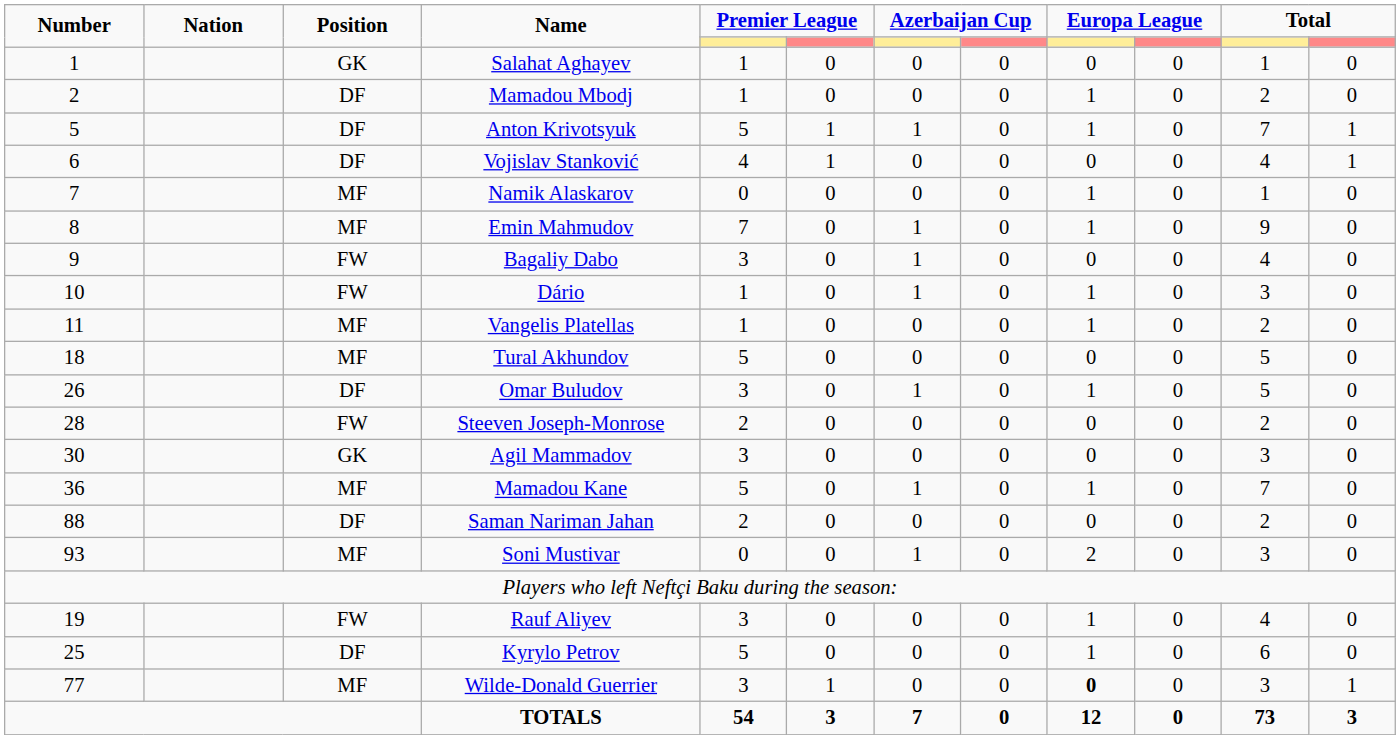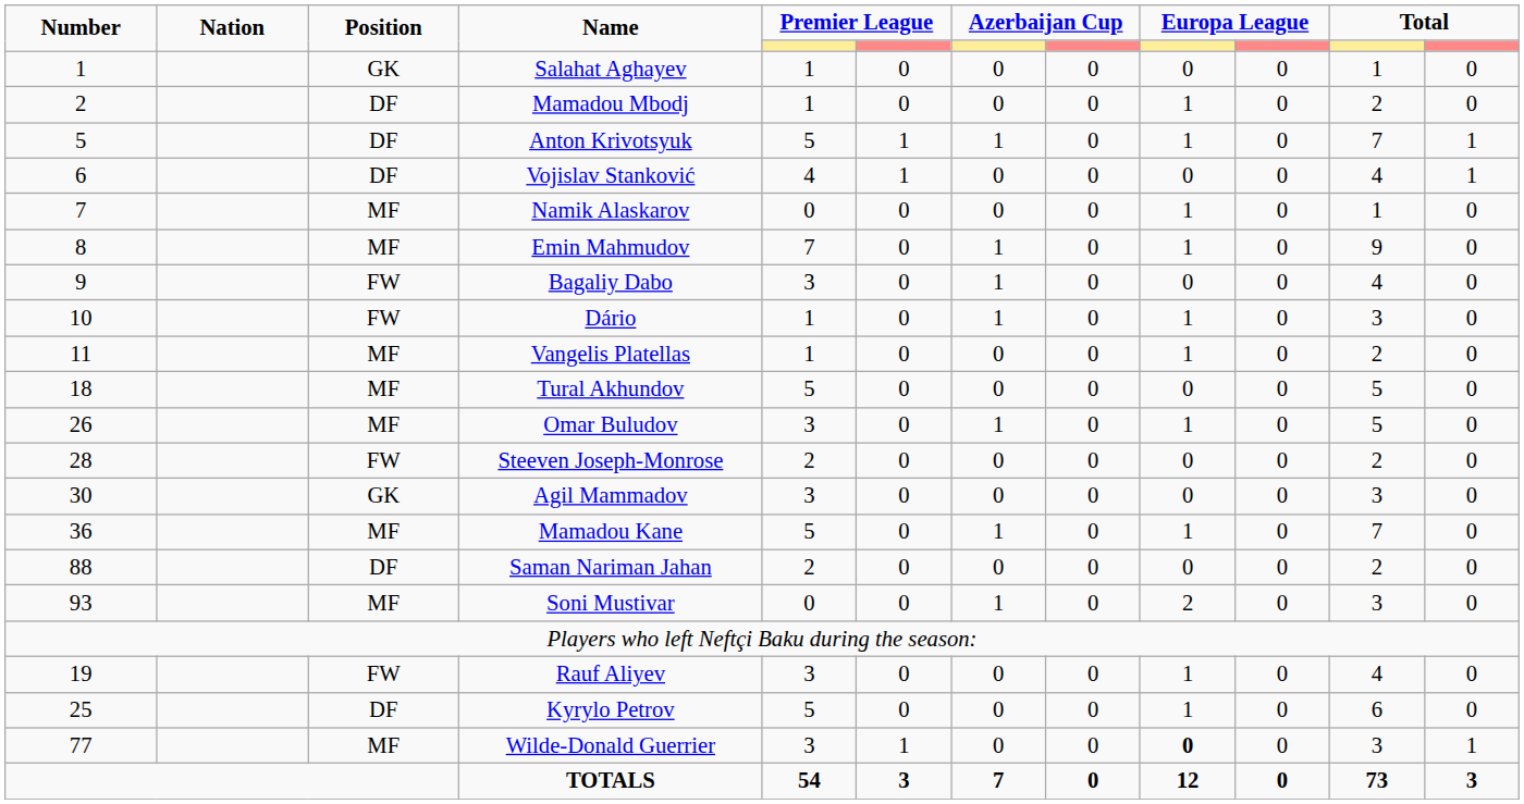Omar Buludov | Position: DF -> MF
